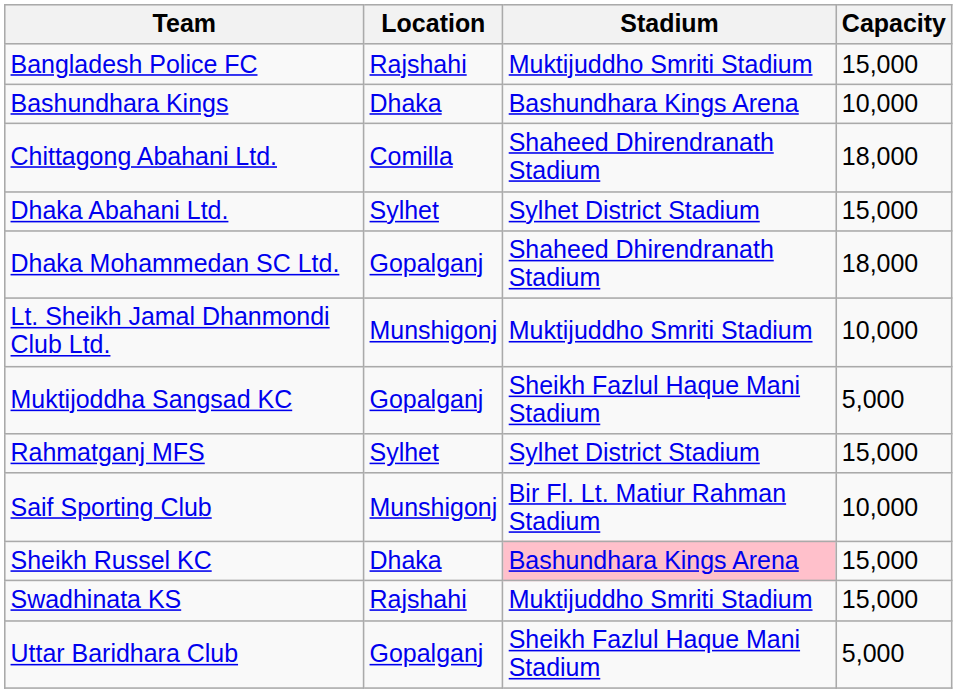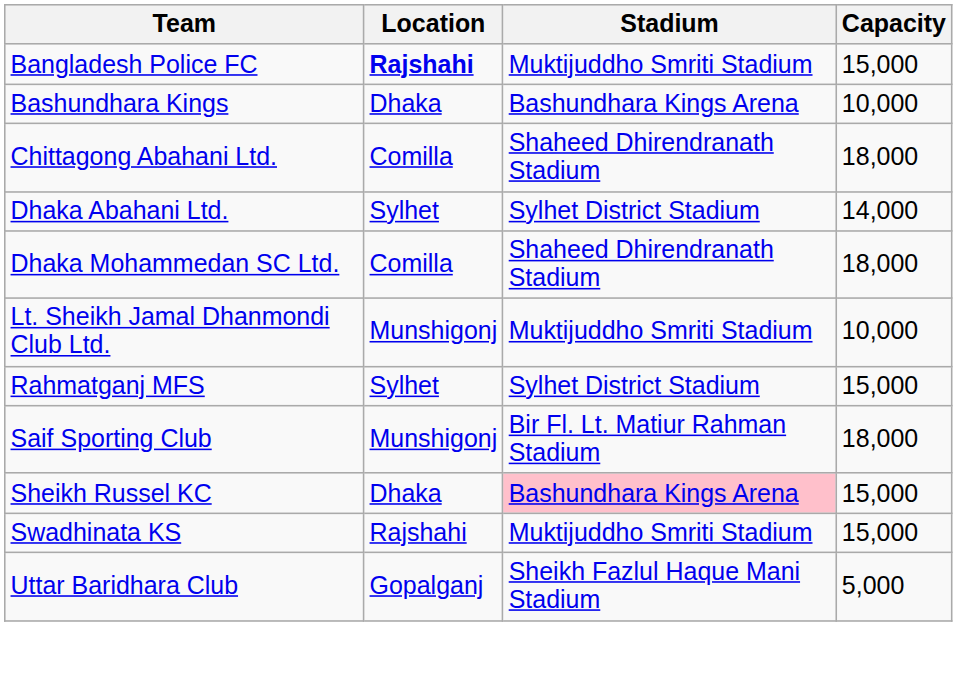Bangladesh Police FC | Location: normal -> bold
Dhaka Abahani Ltd. | Capacity: 15,000 -> 14,000
Dhaka Mohammedan SC Ltd. | Location: Gopalganj -> Comilla
- row: Muktijoddha Sangsad KC | Gopalganj | Sheikh Fazlul Haque Mani Stadium | 5,000
Saif Sporting Club | Capacity: 10,000 -> 18,000
